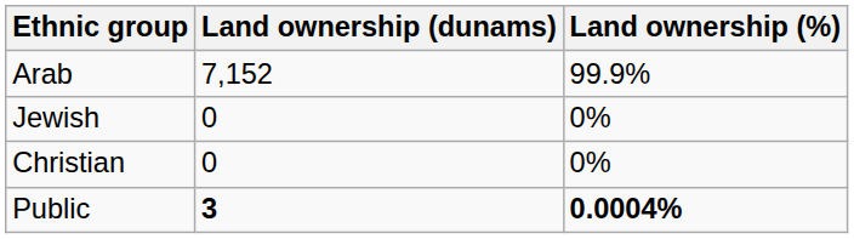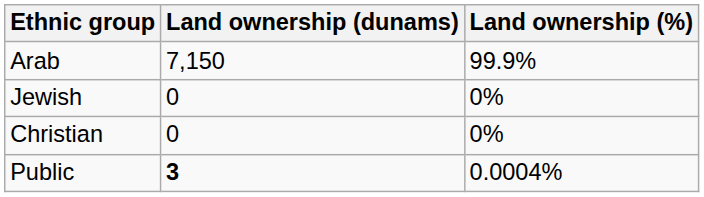Arab | Land ownership (dunams): 7,152 -> 7,150
Public | Land ownership (%): bold -> normal
